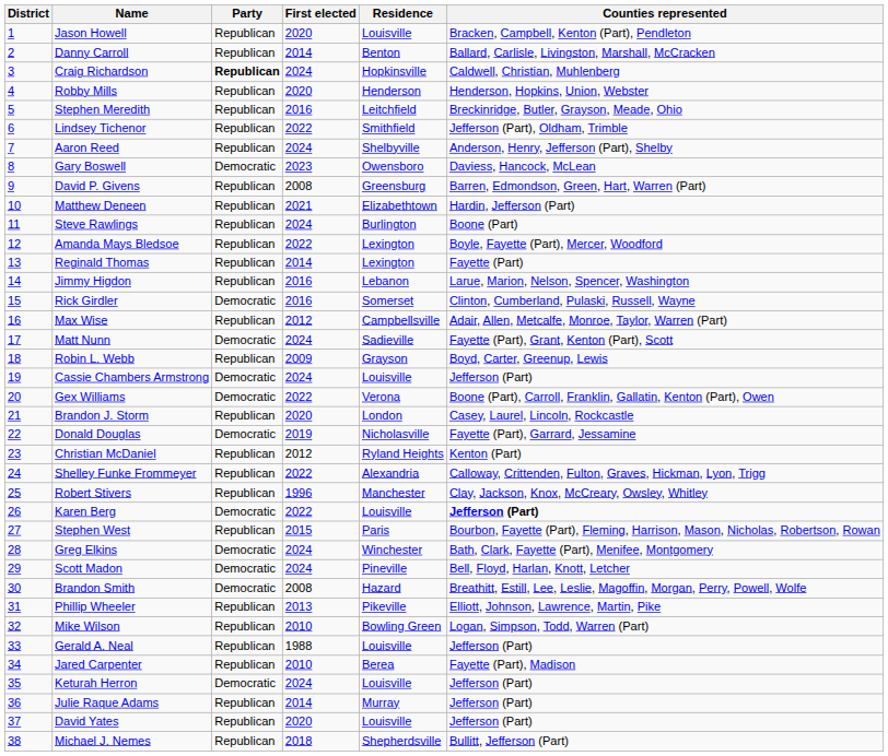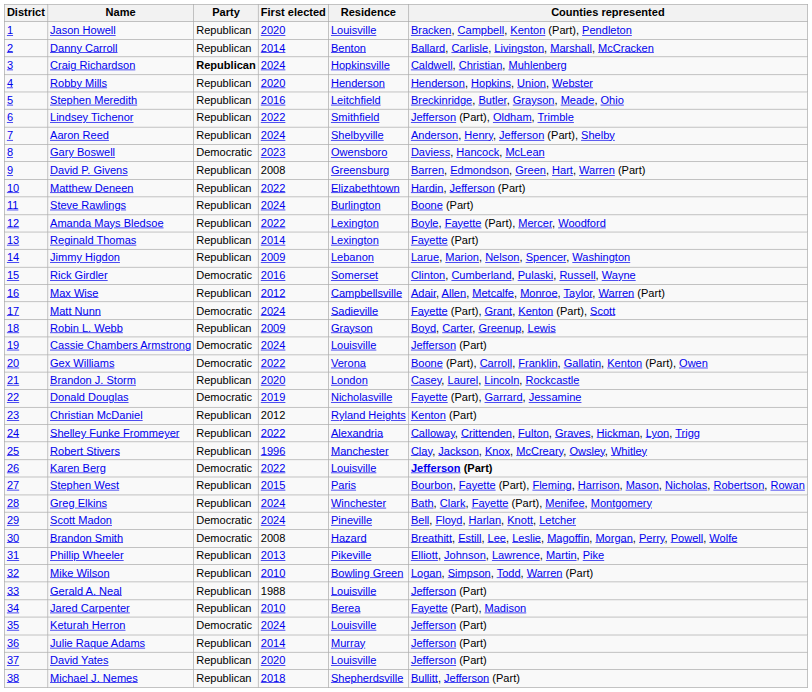Matthew Deneen | First elected: 2021 -> 2022
Jimmy Higdon | First elected: 2016 -> 2009
Greg Elkins | Party: Democratic -> Republican
